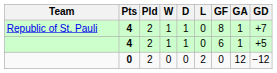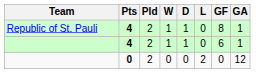- column: GD | +7 | +5 | −12
